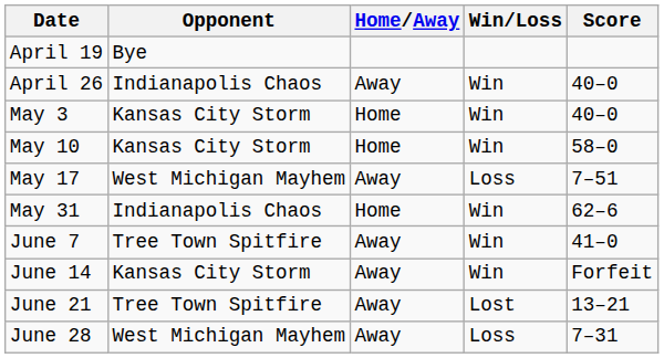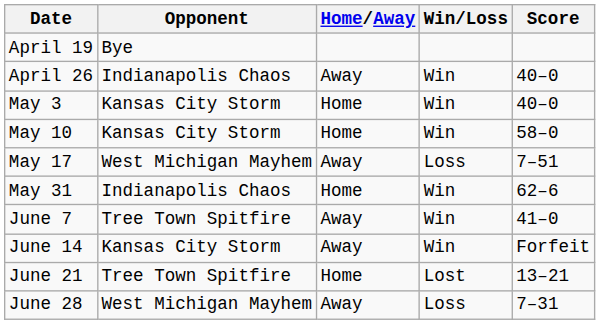June 21 | Home/Away: Away -> Home
